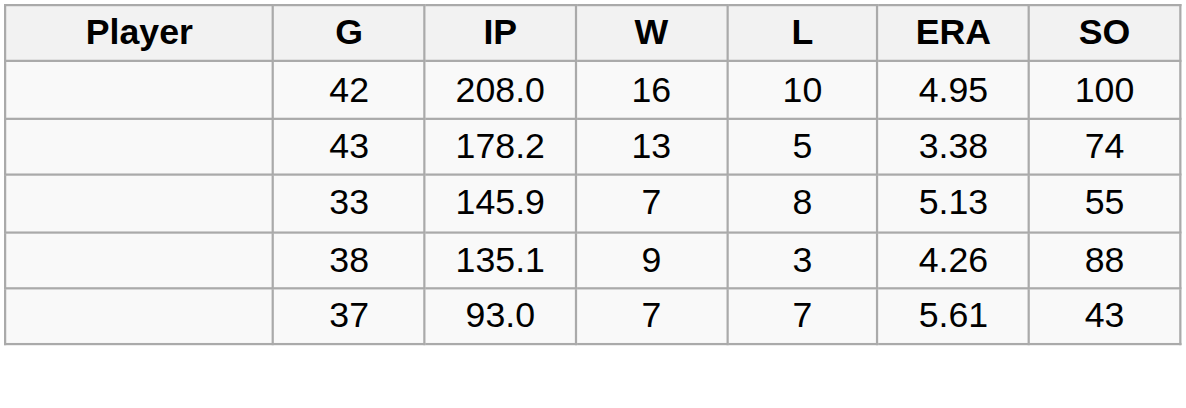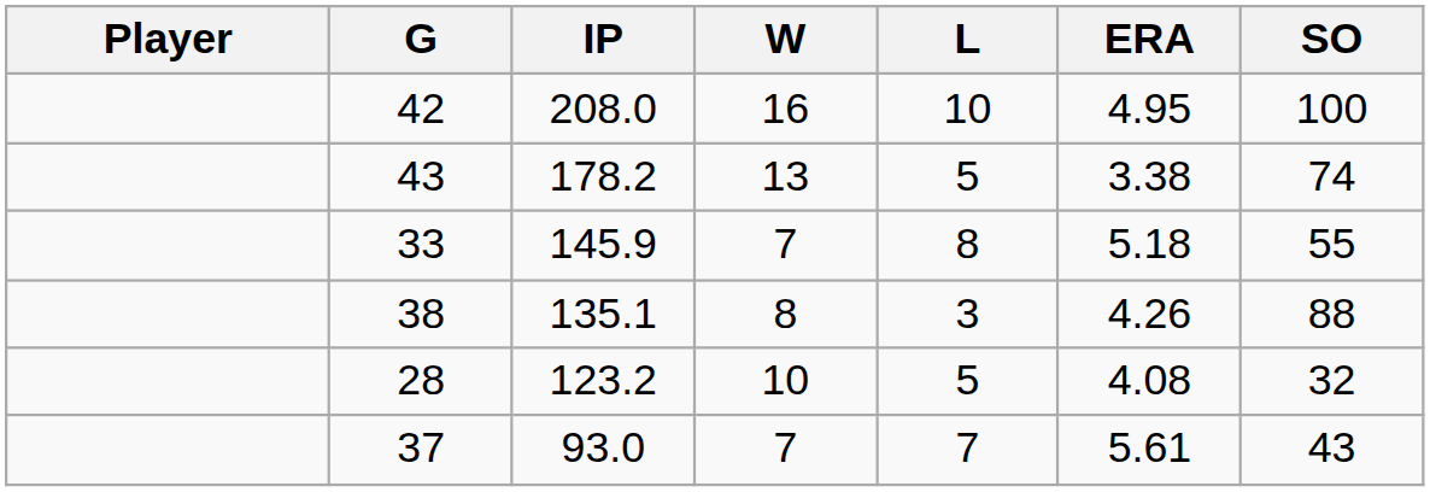33 | ERA: 5.13 -> 5.18
38 | W: 9 -> 8
+ row: 28 | 123.2 | 10 | 5 | 4.08 | 32
